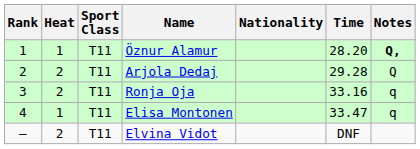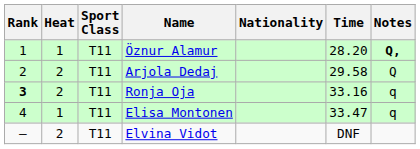Arjola Dedaj | Time: 29.28 -> 29.58
Ronja Oja | Rank: normal -> bold
